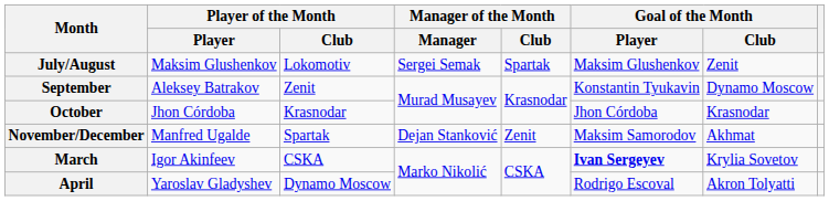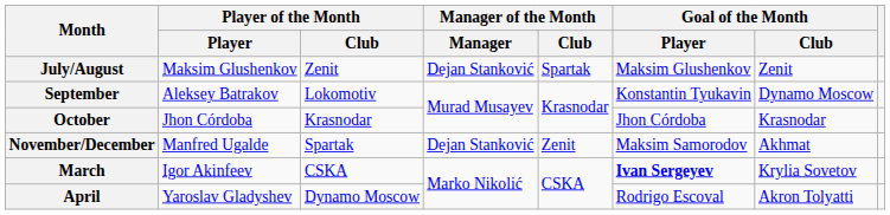July/August | Player of the Month / Club: Lokomotiv -> Zenit
July/August | Manager of the Month / Manager: Sergei Semak -> Dejan Stanković
September | Player of the Month / Club: Zenit -> Lokomotiv
